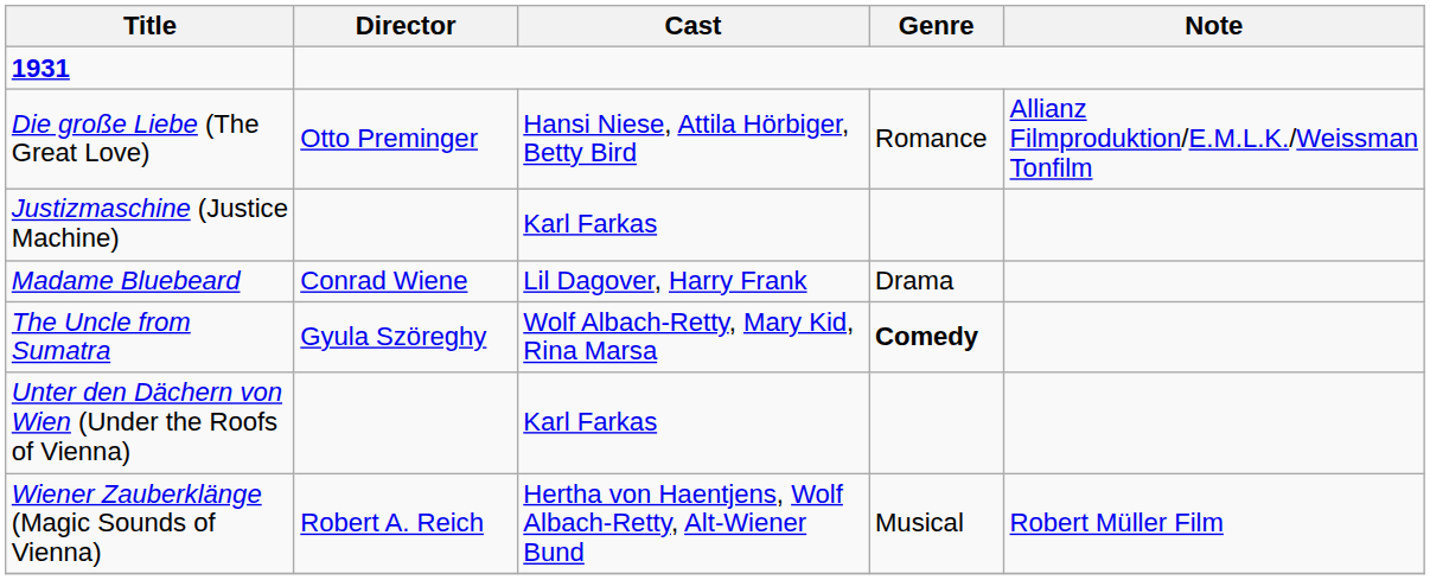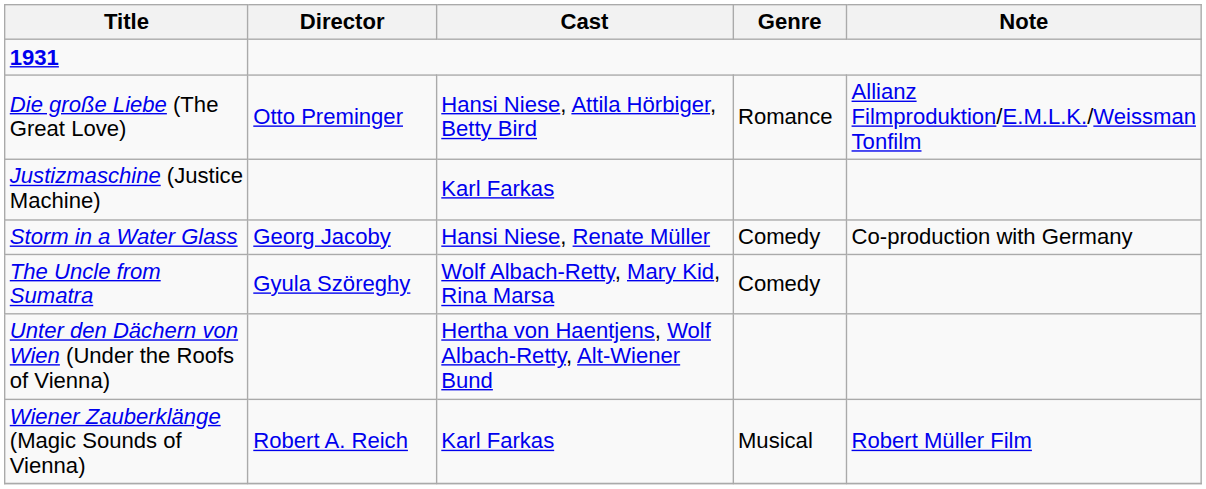- row: Madame Bluebeard | Conrad Wiene | Lil Dagover, Harry Frank | Drama
+ row: Storm in a Water Glass | Georg Jacoby | Hansi Niese, Renate Müller | Comedy | Co-production with Germany
The Uncle from Sumatra | Genre: bold -> normal
Unter den Dächern von Wien (Under the Roofs of Vienna) | Cast: Karl Farkas -> Hertha von Haentjens, Wolf Albach-Retty, Alt-Wiener Bund
Wiener Zauberklänge (Magic Sounds of Vienna) | Cast: Hertha von Haentjens, Wolf Albach-Retty, Alt-Wiener Bund -> Karl Farkas
